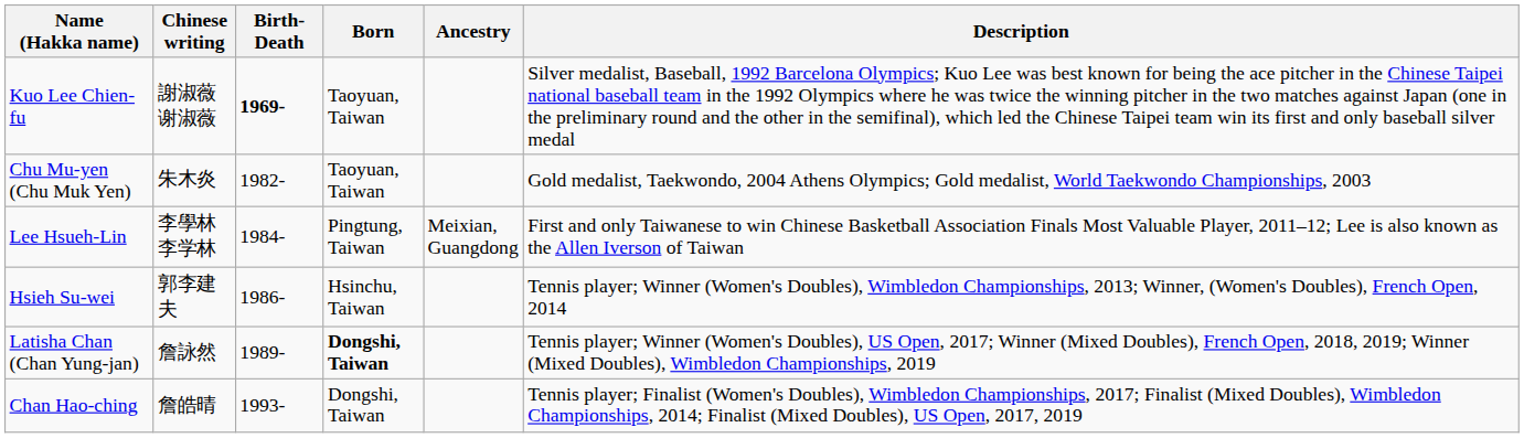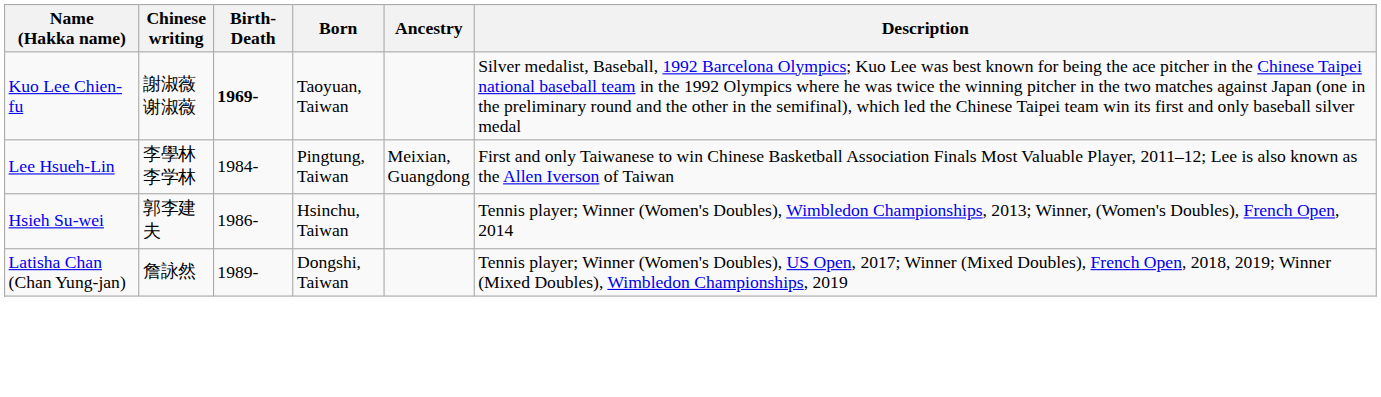- row: Chu Mu-yen (Chu Muk Yen) | 朱木炎 | 1982- | Taoyuan, Taiwan | Gold medalist, Taekwondo, 2004 Athens Olympics; Gold medalist, World Taekwondo Championships, 2003
Latisha Chan (Chan Yung-jan) | Born: bold -> normal
- row: Chan Hao-ching | 詹皓晴 | 1993- | Dongshi, Taiwan | Tennis player; Finalist (Women's Doubles), Wimbledon Championships, 2017; Finalist (Mixed Doubles), Wimbledon Championships, 2014; Finalist (Mixed Doubles), US Open, 2017, 2019
